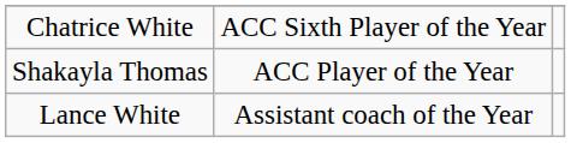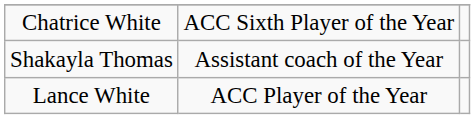Shakayla Thomas | column 2: ACC Player of the Year -> Assistant coach of the Year
Lance White | column 2: Assistant coach of the Year -> ACC Player of the Year
